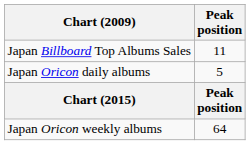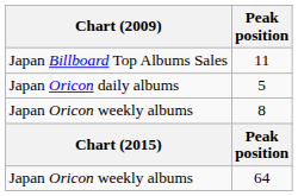+ row: Japan Oricon weekly albums | 8
